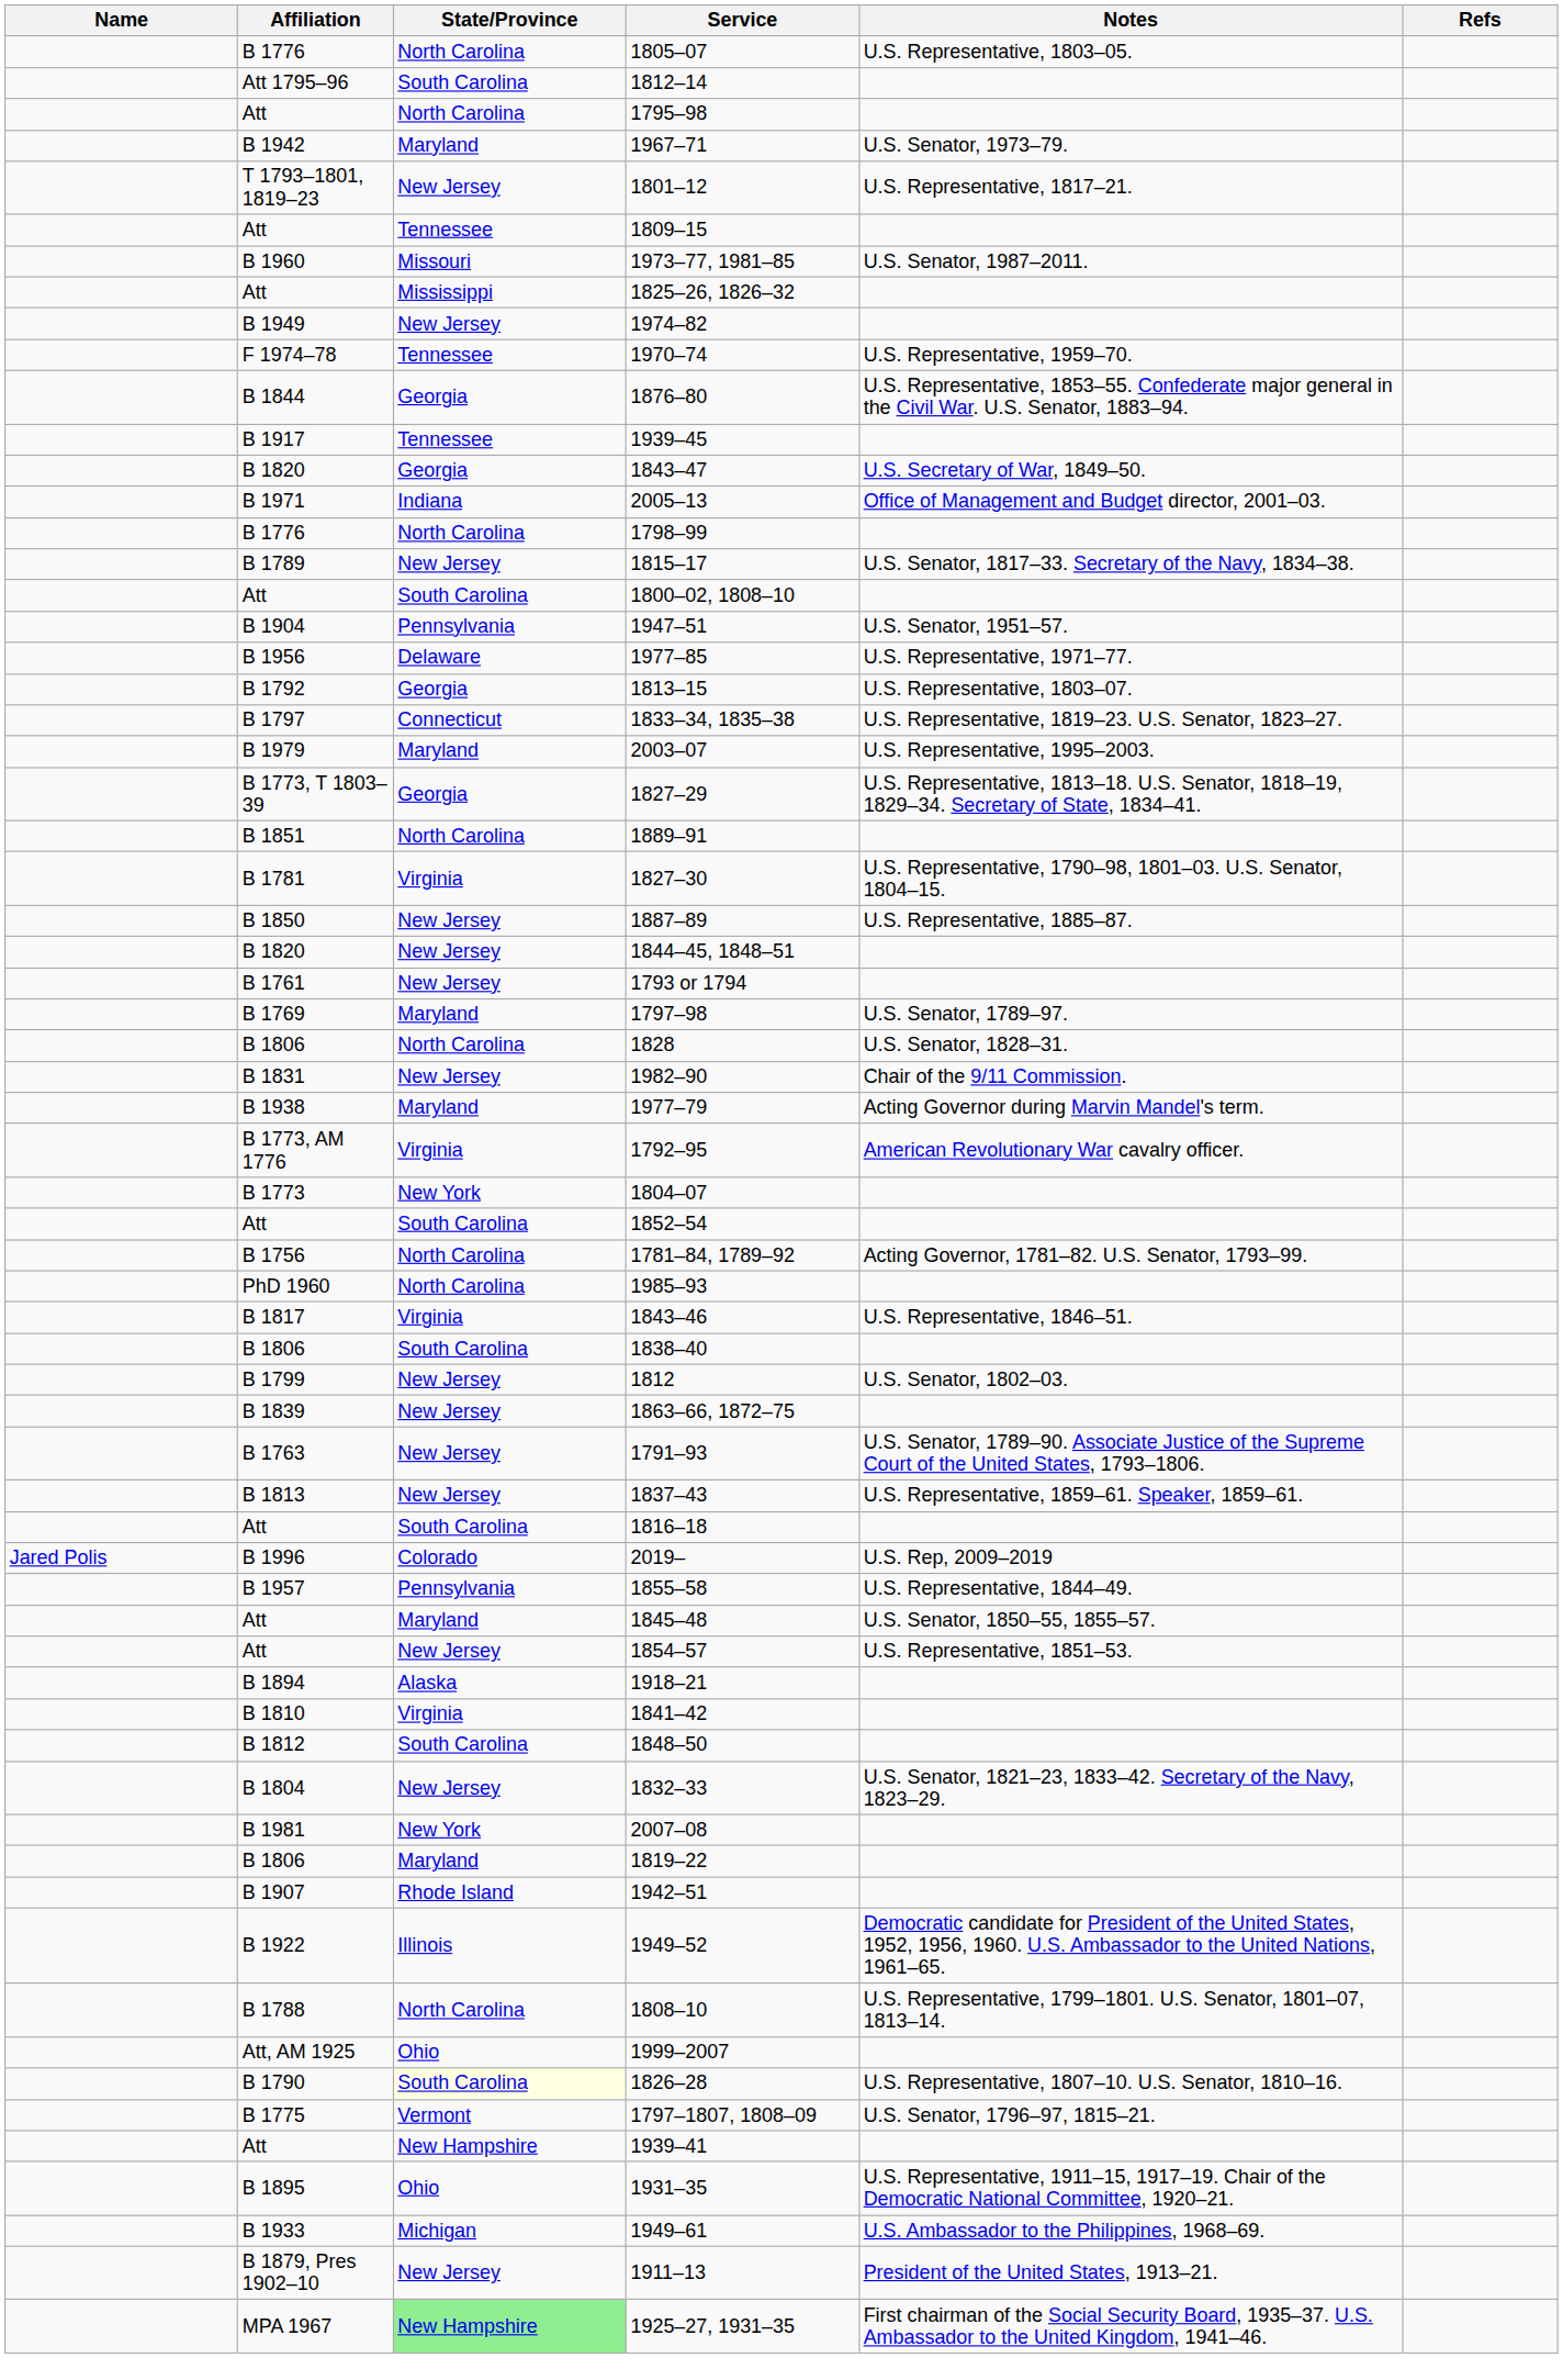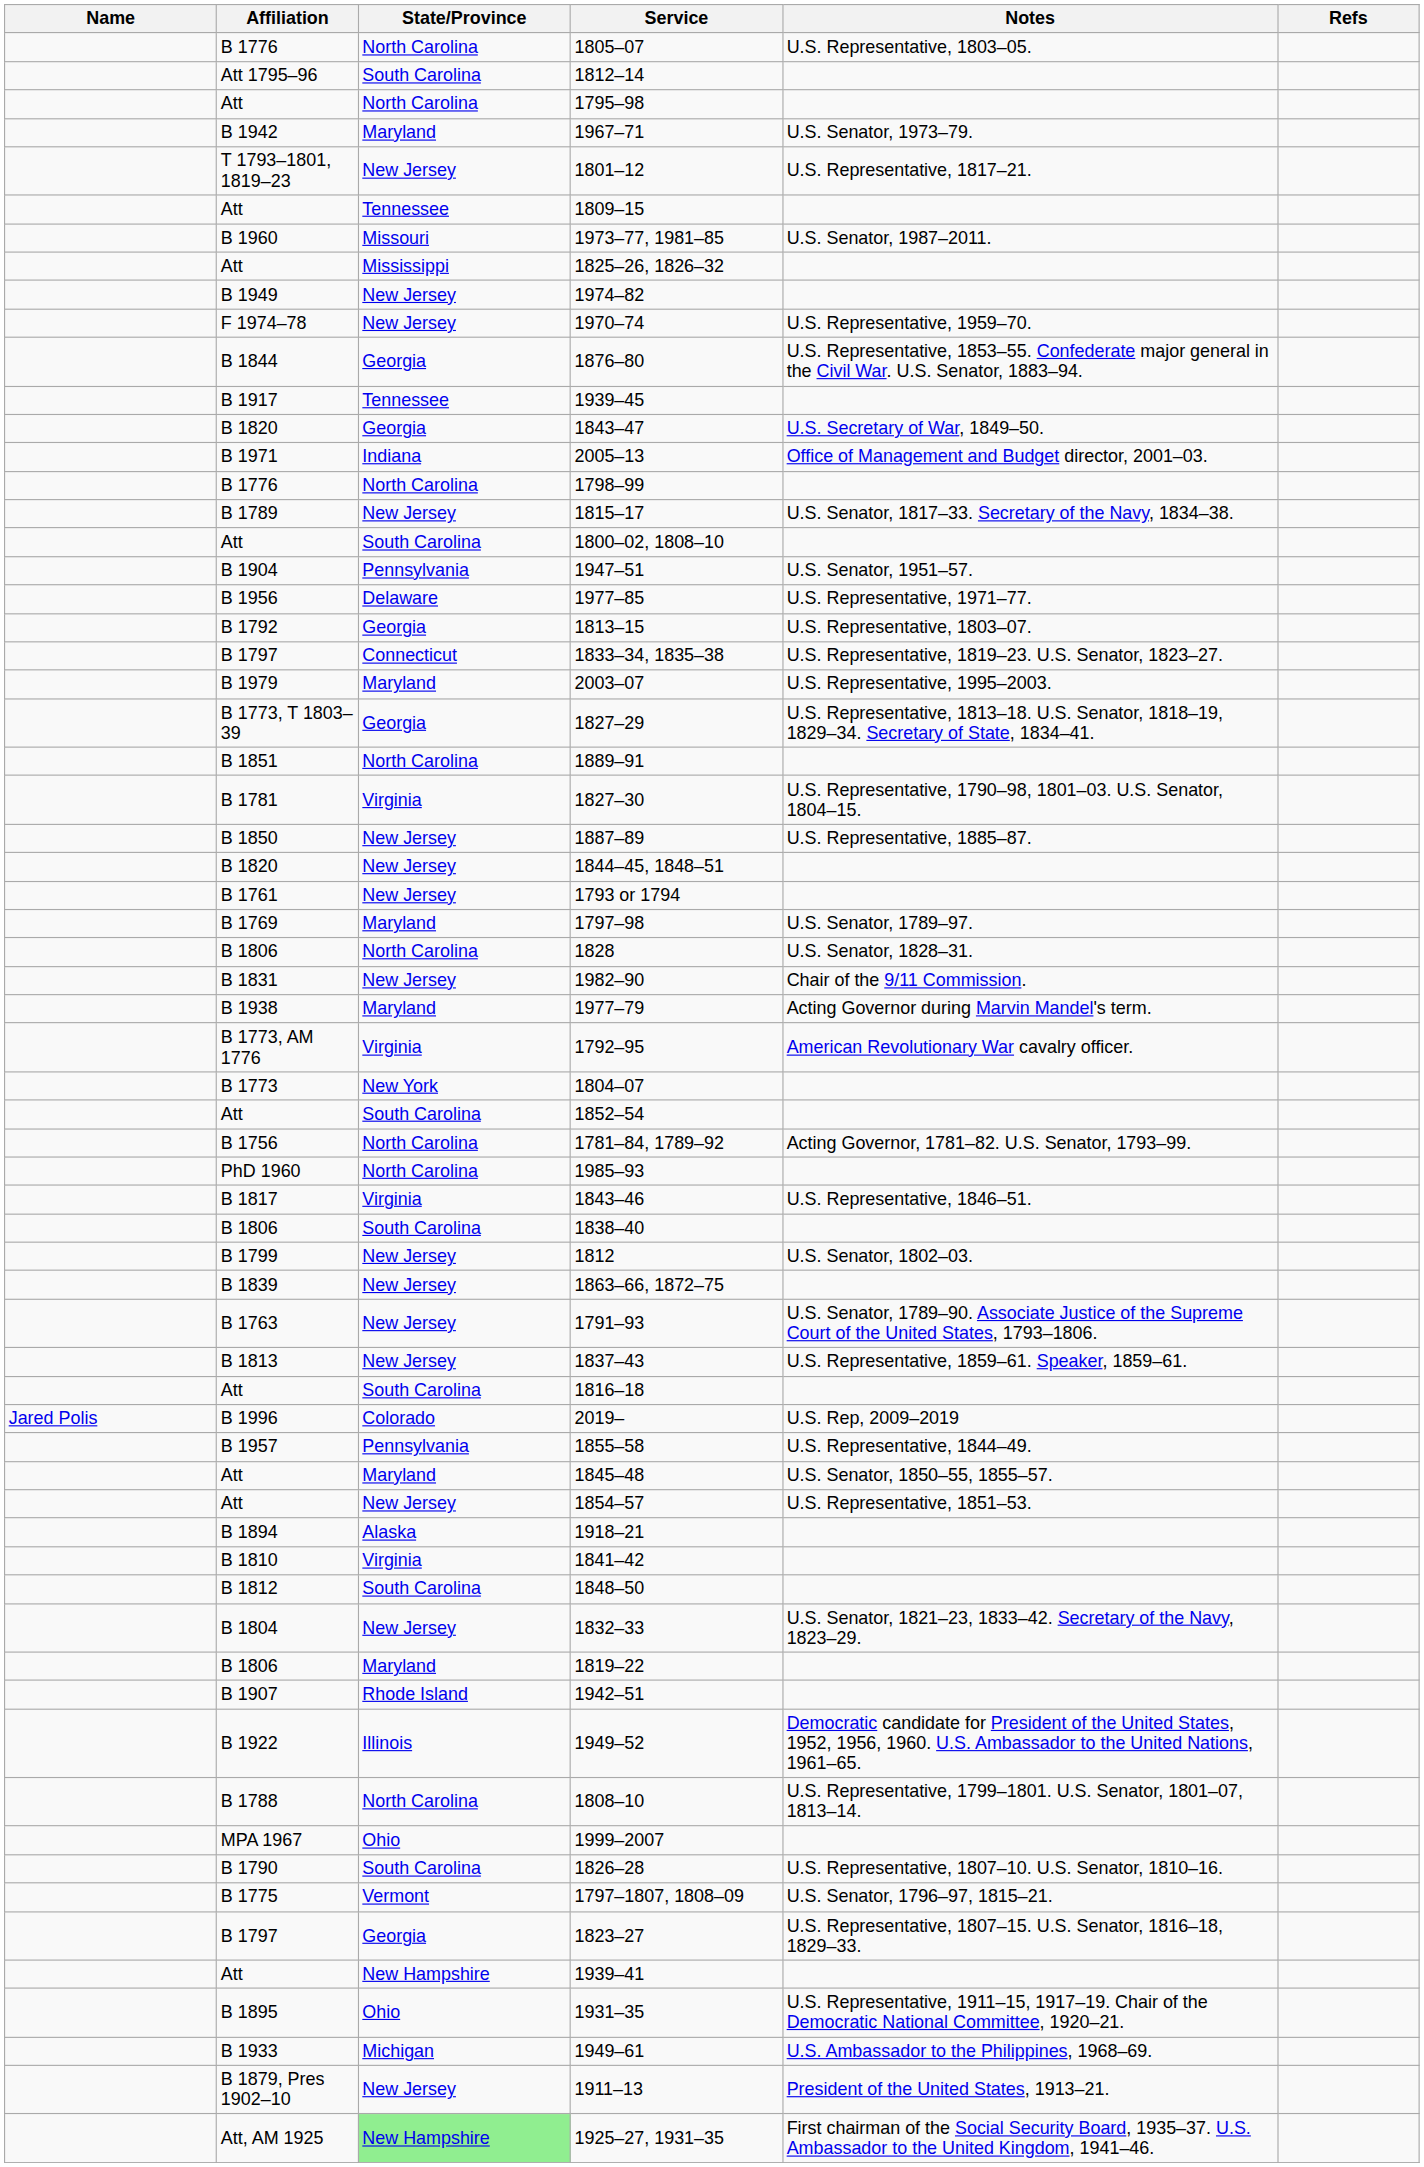1970–74 | State/Province: Tennessee -> New Jersey
- row: B 1981 | New York | 2007–08
1999–2007 | Affiliation: Att, AM 1925 -> MPA 1967
1826–28 | State/Province: lightyellow background -> no background
+ row: B 1797 | Georgia | 1823–27 | U.S. Representative, 1807–15. U.S. Senator, 1816–18, 1829–33.
1925–27, 1931–35 | Affiliation: MPA 1967 -> Att, AM 1925
